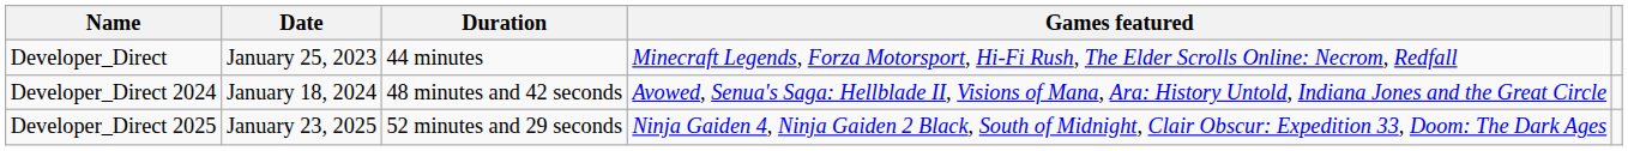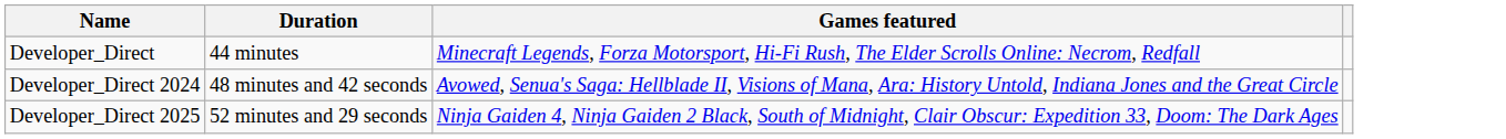- column: Date | January 25, 2023 | January 18, 2024 | January 23, 2025
